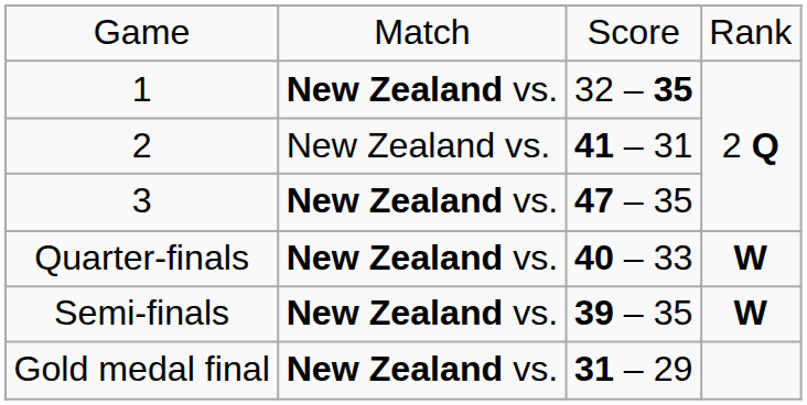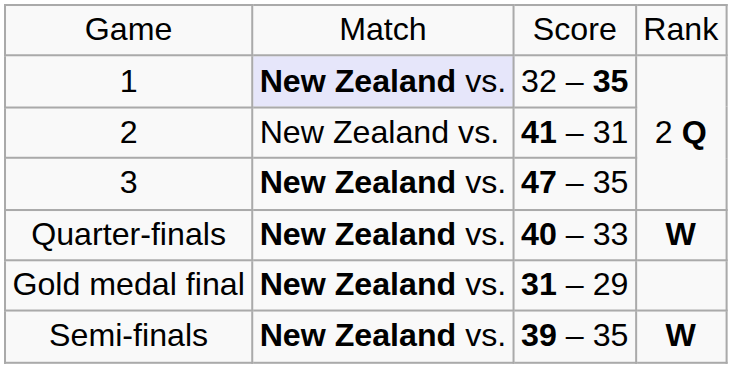1 | column 2: no background -> lavender background
rows swapped: Semi-finals <-> Gold medal final
